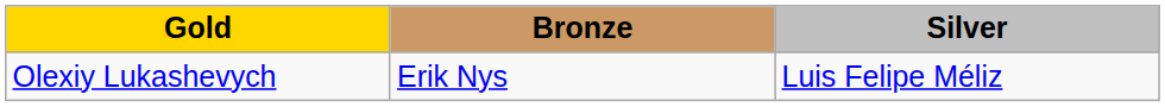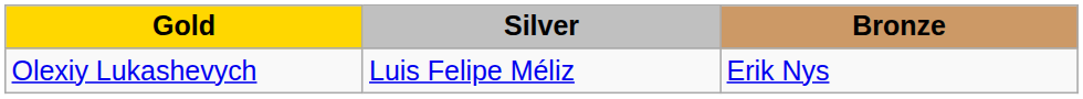columns swapped: Silver <-> Bronze
